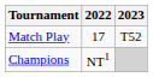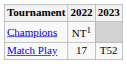rows swapped: Match Play <-> Champions
